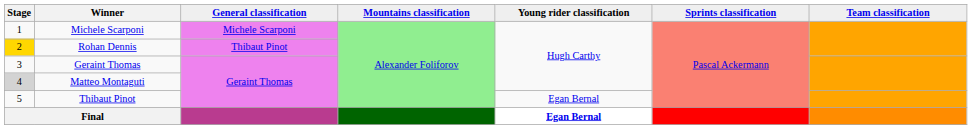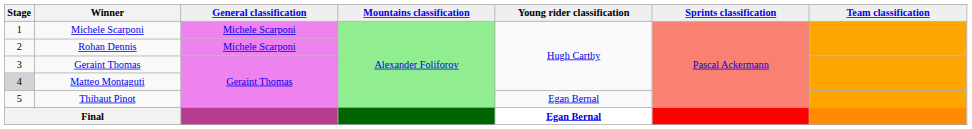Rohan Dennis | Stage: gold background -> no background
Rohan Dennis | General classification: Thibaut Pinot -> Michele Scarponi
